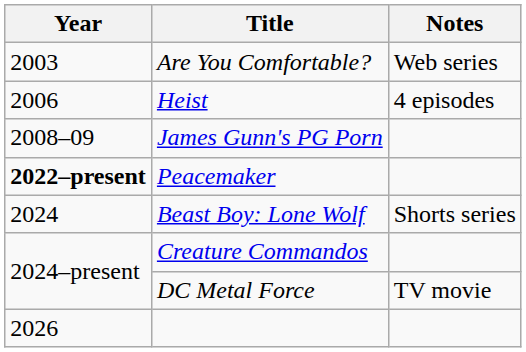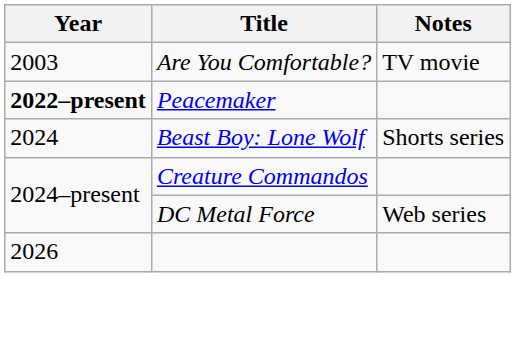Are You Comfortable? | Notes: Web series -> TV movie
- row: 2006 | Heist | 4 episodes
- row: 2008–09 | James Gunn's PG Porn
DC Metal Force | Notes: TV movie -> Web series
